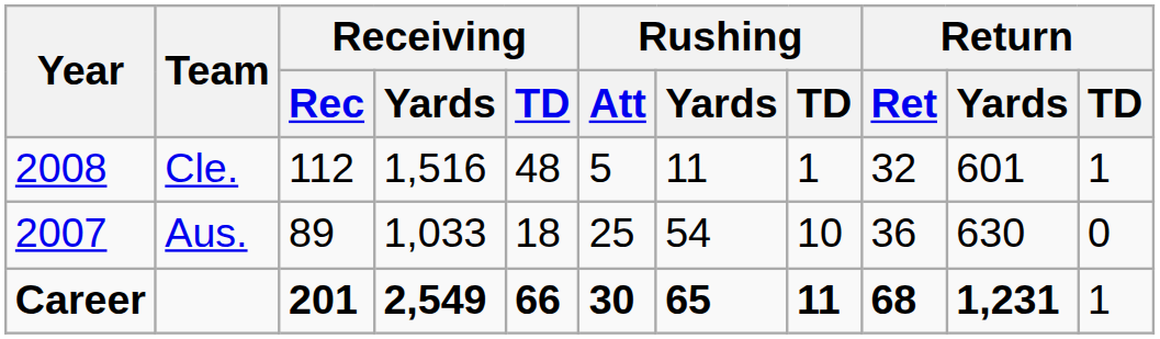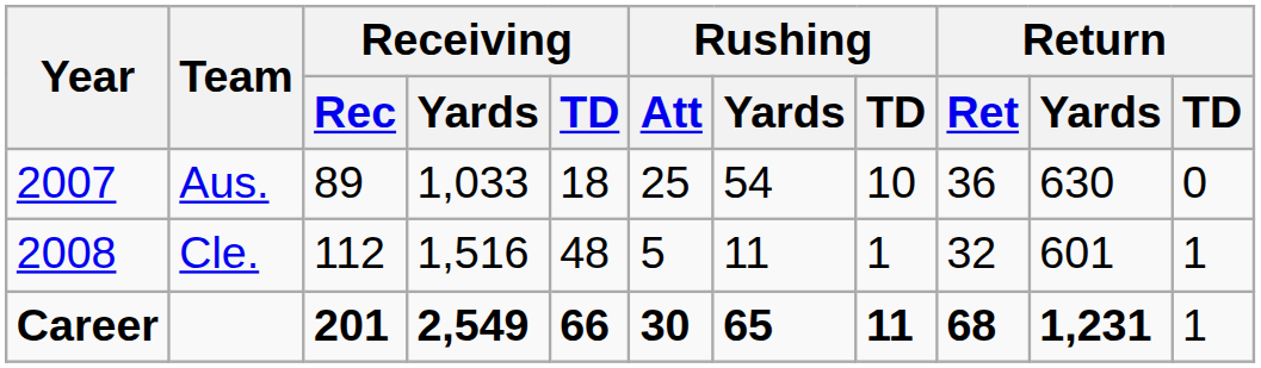rows swapped: Aus. <-> Cle.
